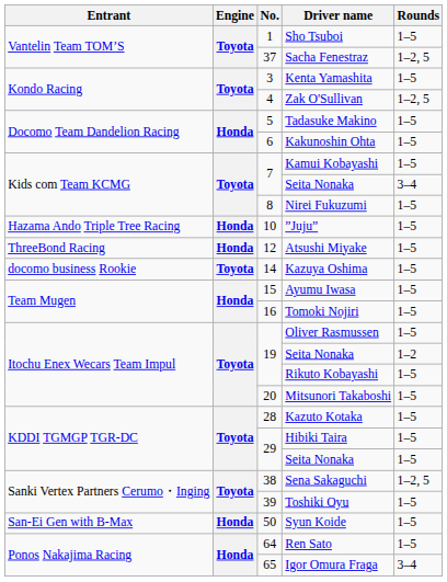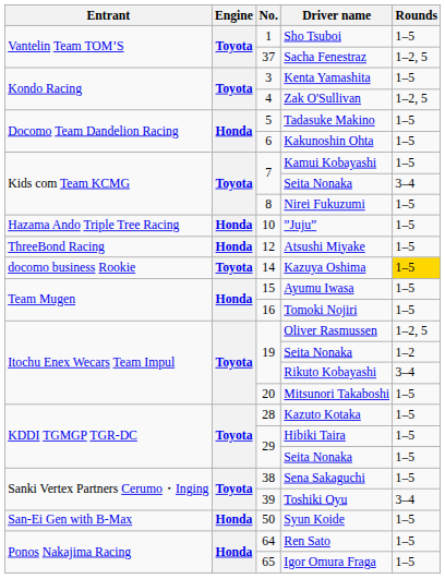Kazuya Oshima | Rounds: no background -> gold background
Oliver Rasmussen | Rounds: 1–5 -> 1–2, 5
Rikuto Kobayashi | Rounds: 1–5 -> 3–4
Sena Sakaguchi | Rounds: 1–2, 5 -> 1–5
Toshiki Oyu | Rounds: 1–5 -> 3–4
Igor Omura Fraga | Rounds: 3–4 -> 1–5
